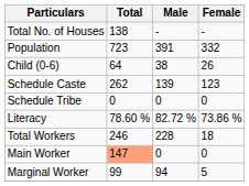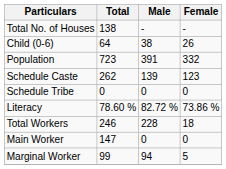rows swapped: Population <-> Child (0-6)
Main Worker | Total: lightsalmon background -> no background
